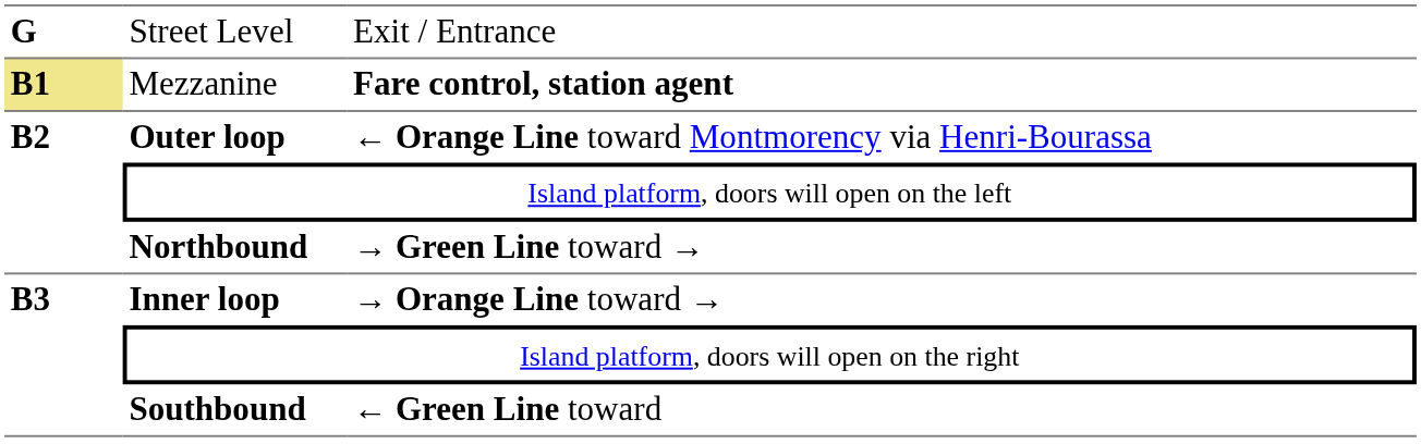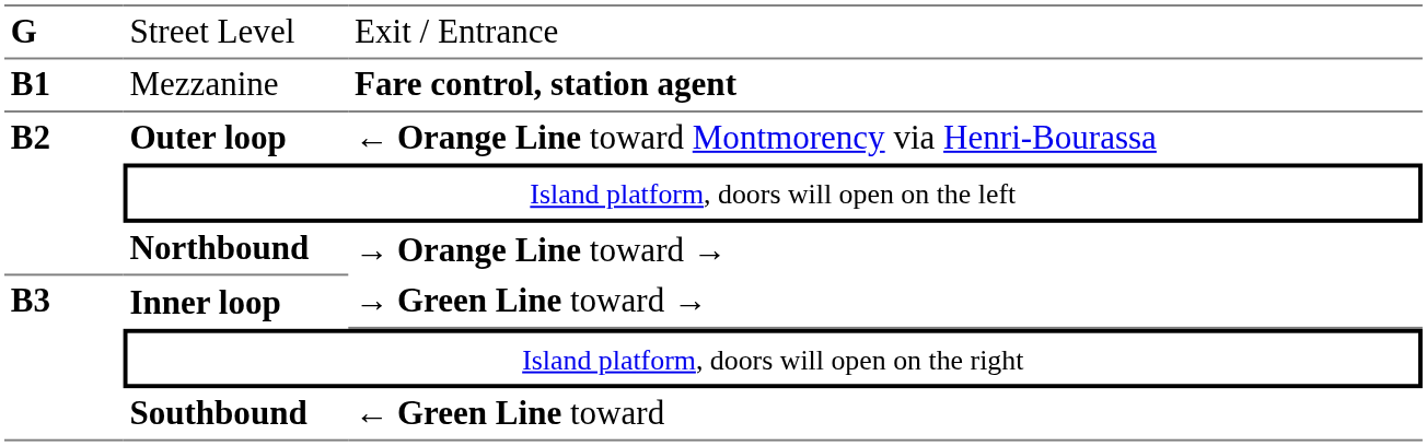Mezzanine | column 1: khaki background -> no background
Northbound | column 3: → Green Line toward → -> → Orange Line toward →
Inner loop | column 3: → Orange Line toward → -> → Green Line toward →
